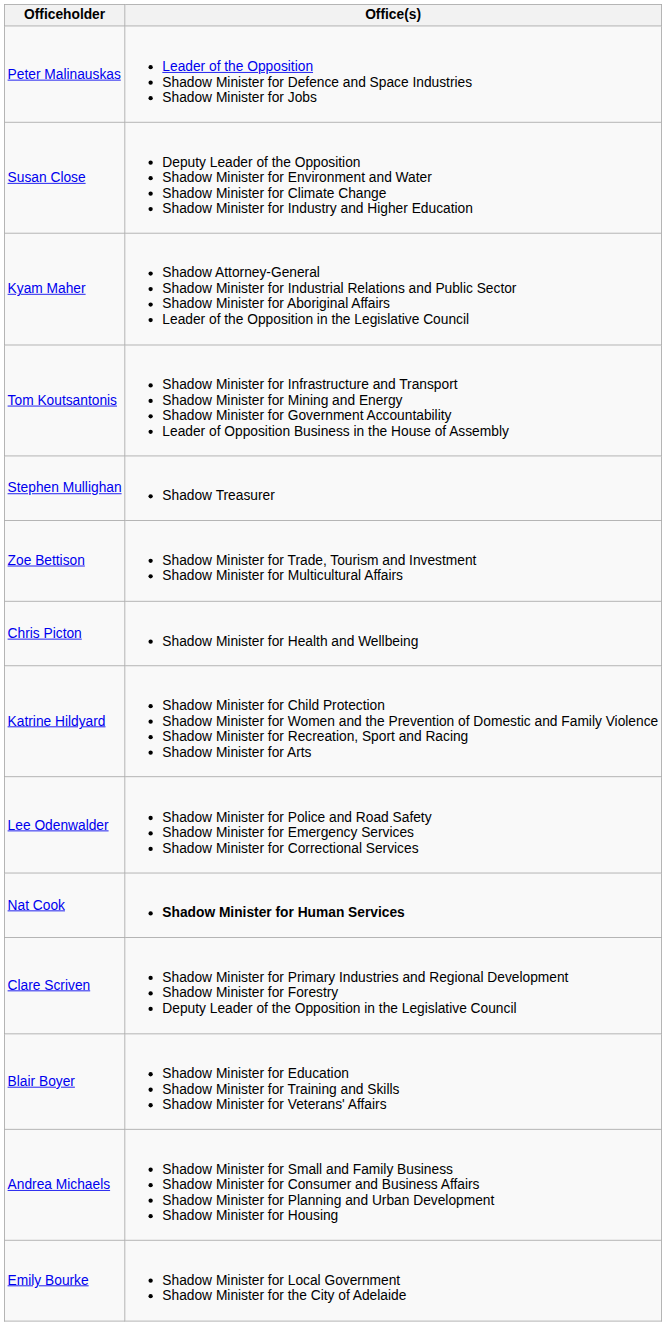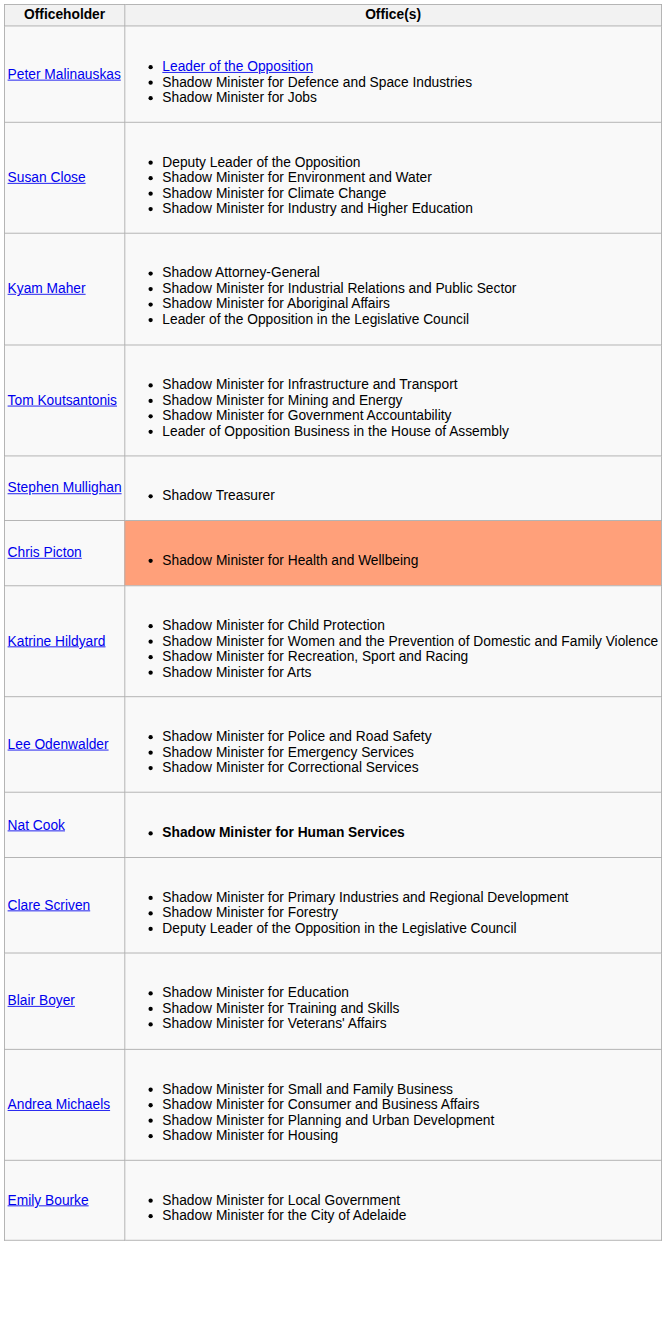- row: Zoe Bettison | Shadow Minister for Trade, Tourism and Investment Shadow Minister for Multicultural Affairs
Chris Picton | Office(s): no background -> lightsalmon background
